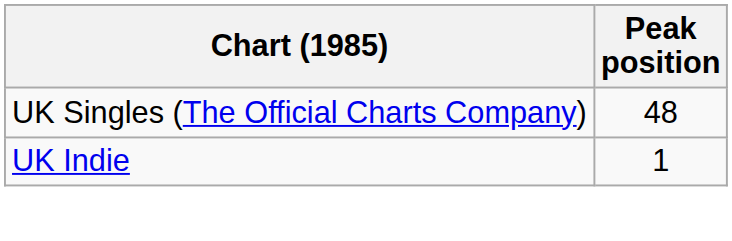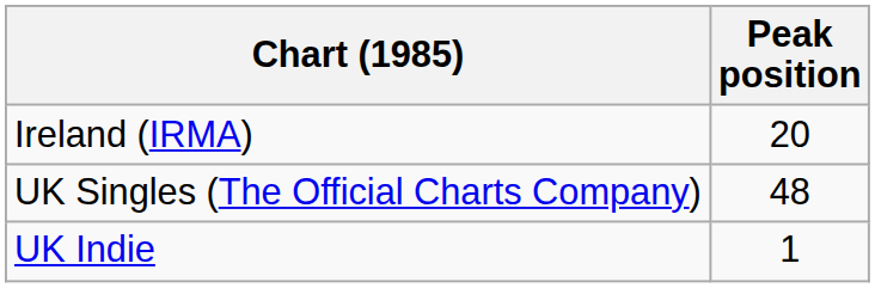+ row: Ireland (IRMA) | 20
